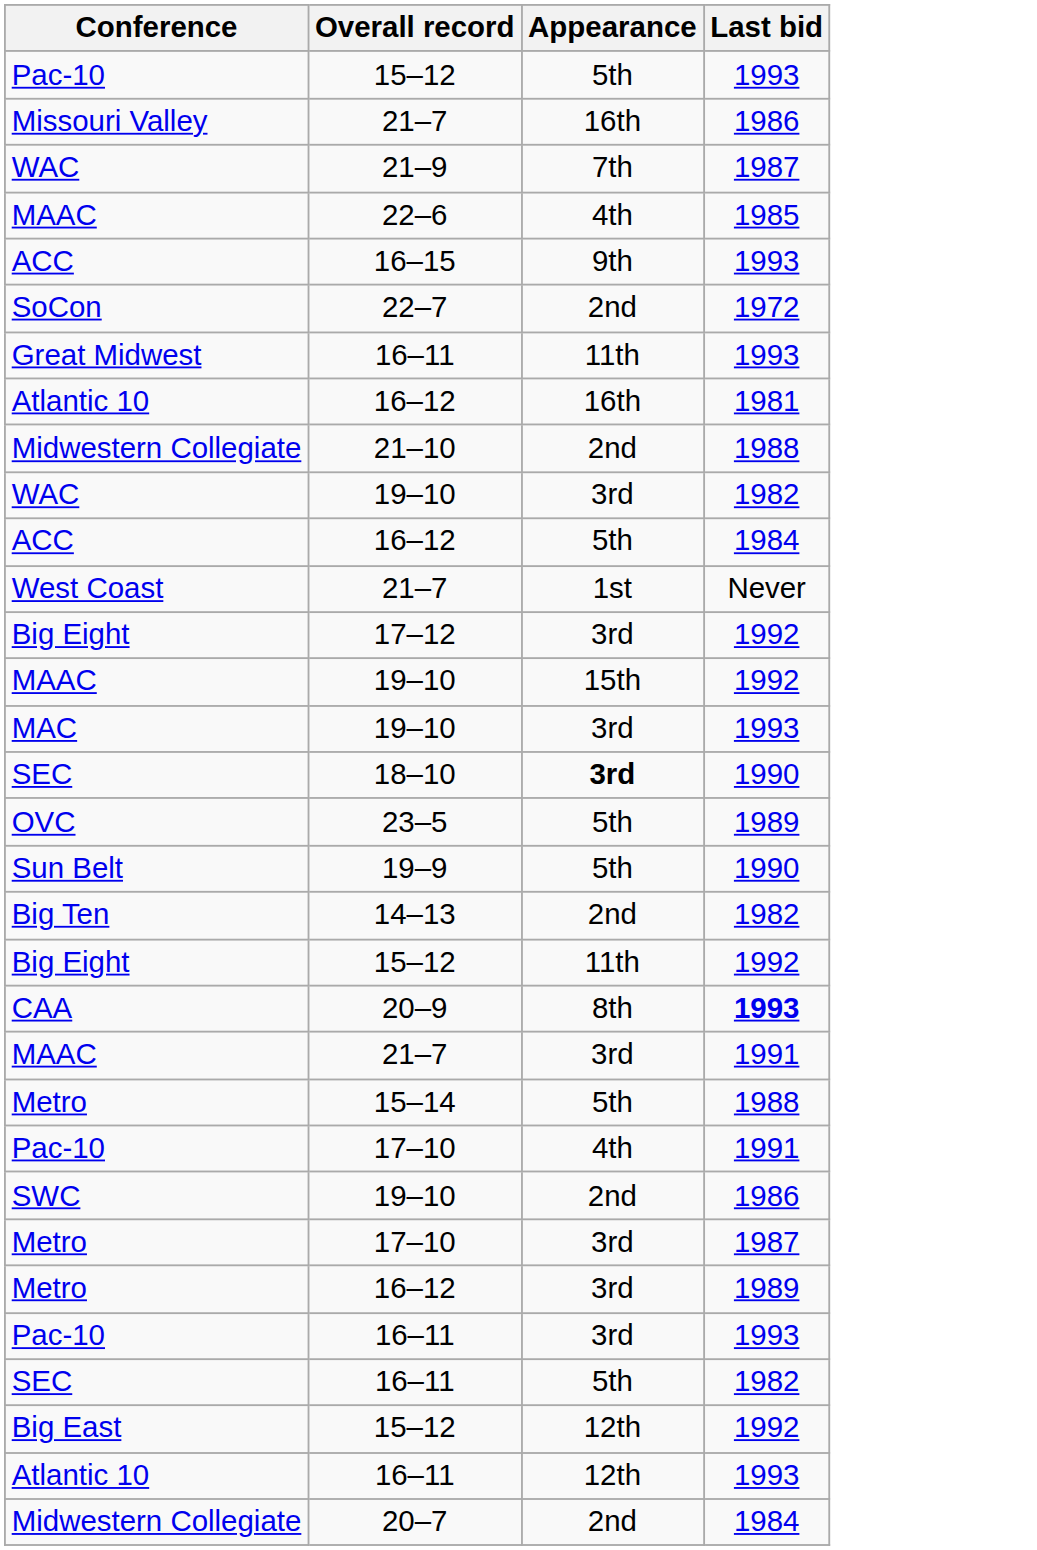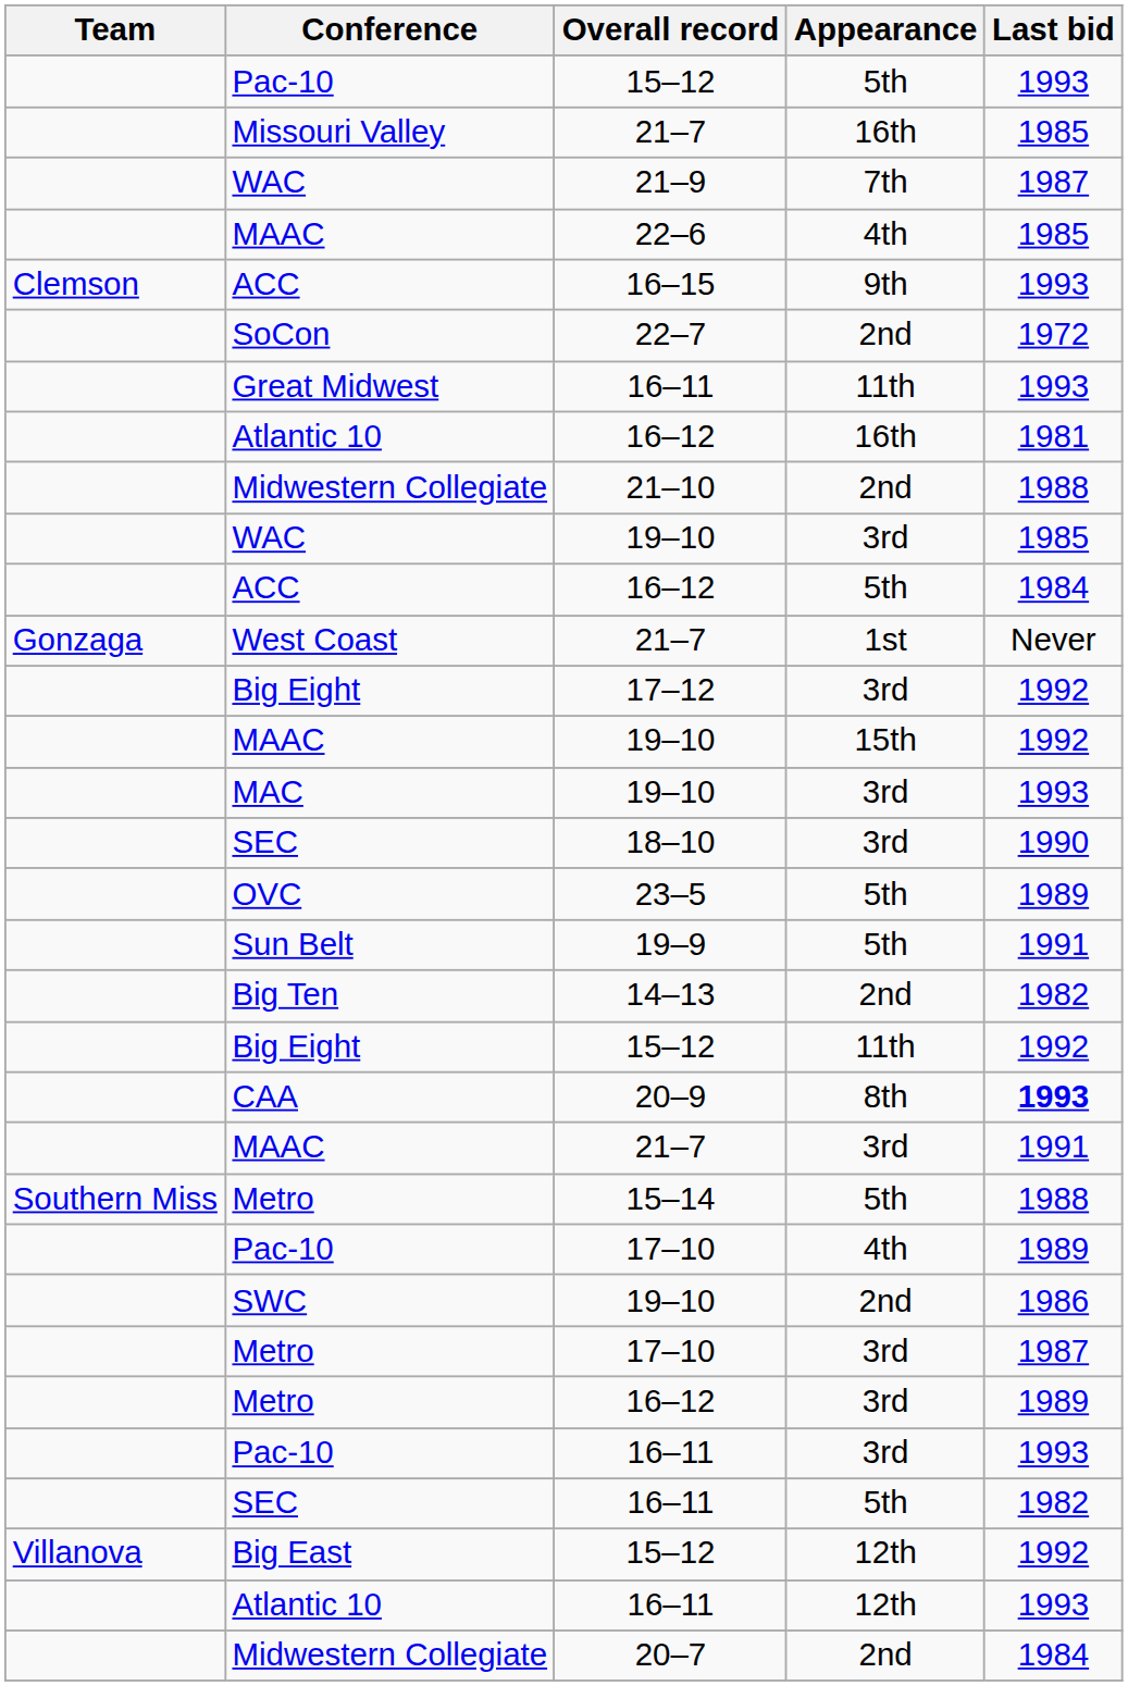+ column: Team | Clemson | Gonzaga | Southern Miss | Villanova
Missouri Valley | Last bid: 1986 -> 1985
WAC / 19–10 | Last bid: 1982 -> 1985
SEC / 18–10 | Appearance: bold -> normal
Sun Belt | Last bid: 1990 -> 1991
Pac-10 / 17–10 | Last bid: 1991 -> 1989
